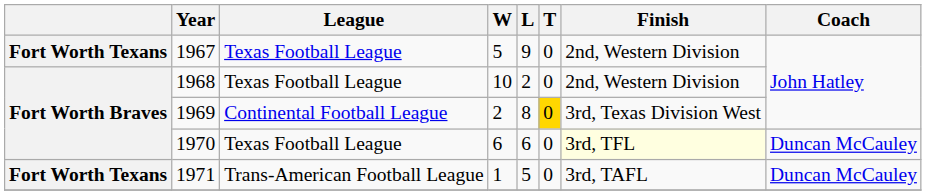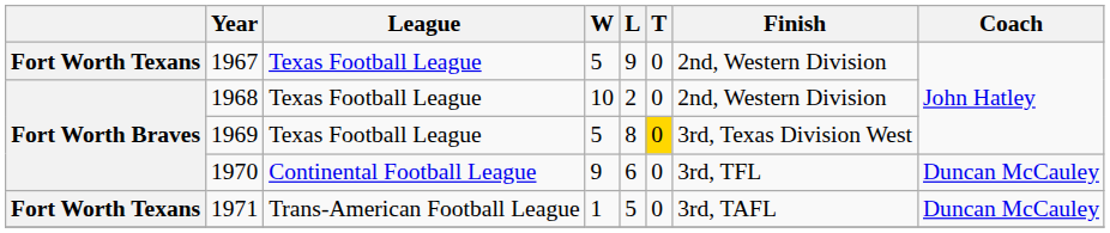1969 | League: Continental Football League -> Texas Football League
1969 | W: 2 -> 5
1970 | League: Texas Football League -> Continental Football League
1970 | W: 6 -> 9
1970 | Finish: lightyellow background -> no background
